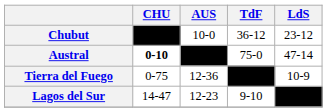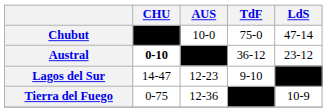Chubut | TdF: 36-12 -> 75-0
Chubut | LdS: 23-12 -> 47-14
Austral | TdF: 75-0 -> 36-12
Austral | LdS: 47-14 -> 23-12
rows swapped: Tierra del Fuego <-> Lagos del Sur
